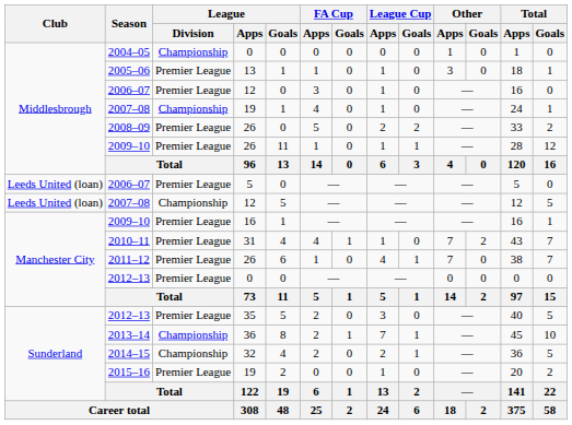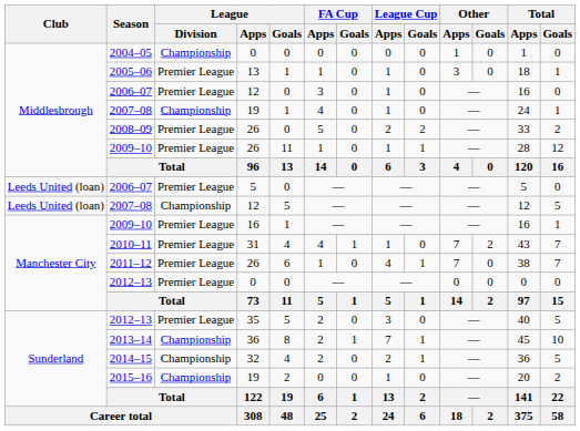2015–16 | League / Division: Premier League -> Championship
